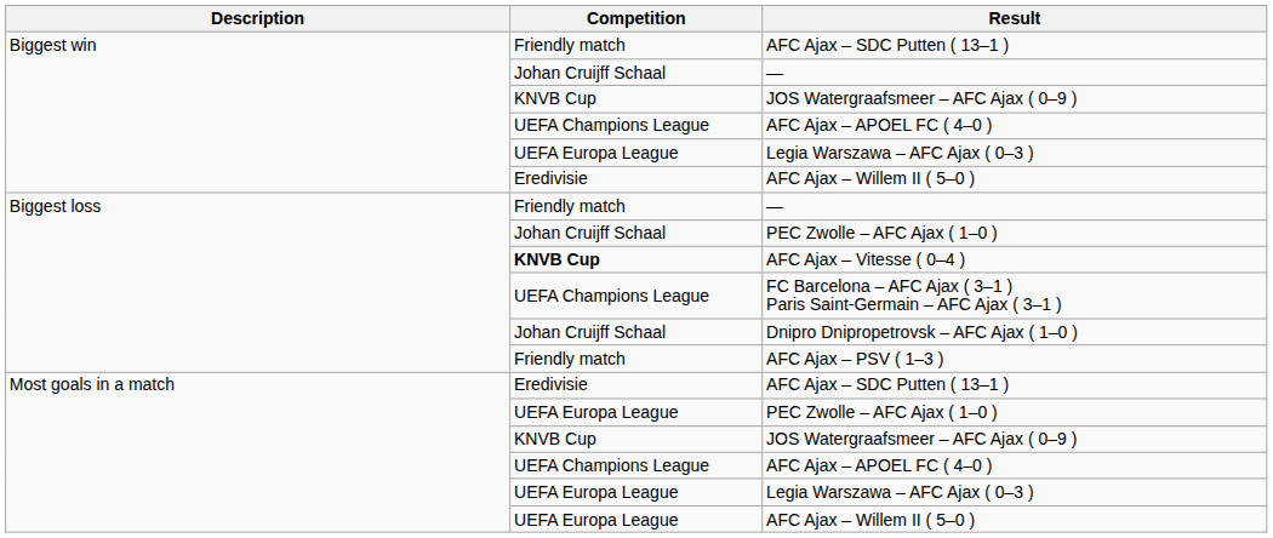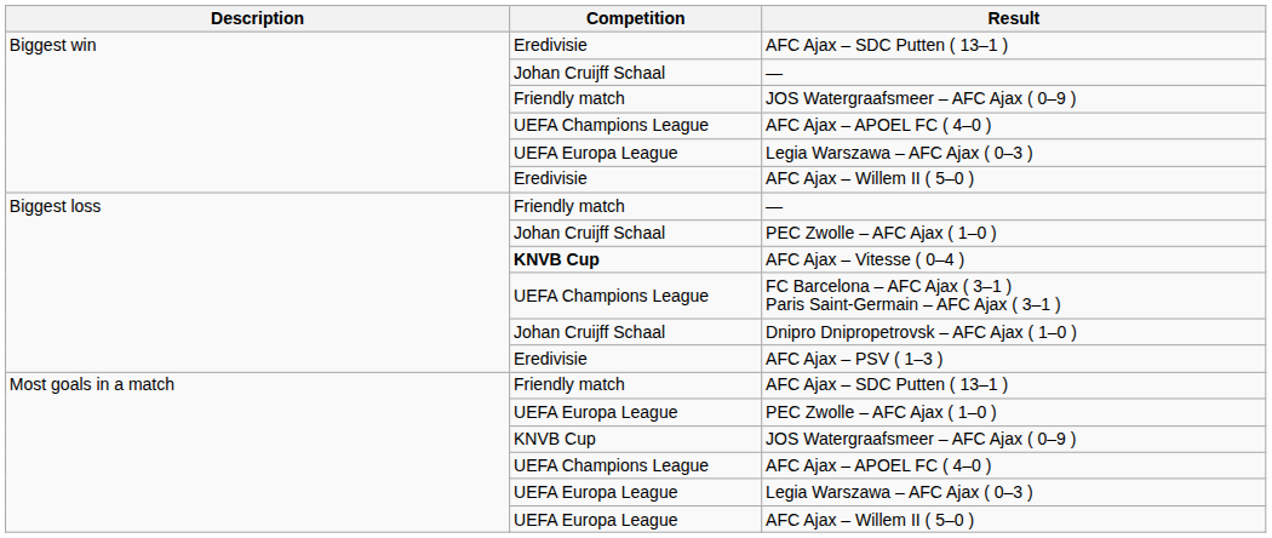Biggest win / AFC Ajax – SDC Putten ( 13–1 ) | Competition: Friendly match -> Eredivisie
Biggest win / JOS Watergraafsmeer – AFC Ajax ( 0–9 ) | Competition: KNVB Cup -> Friendly match
AFC Ajax – PSV ( 1–3 ) | Competition: Friendly match -> Eredivisie
Most goals in a match / AFC Ajax – SDC Putten ( 13–1 ) | Competition: Eredivisie -> Friendly match
